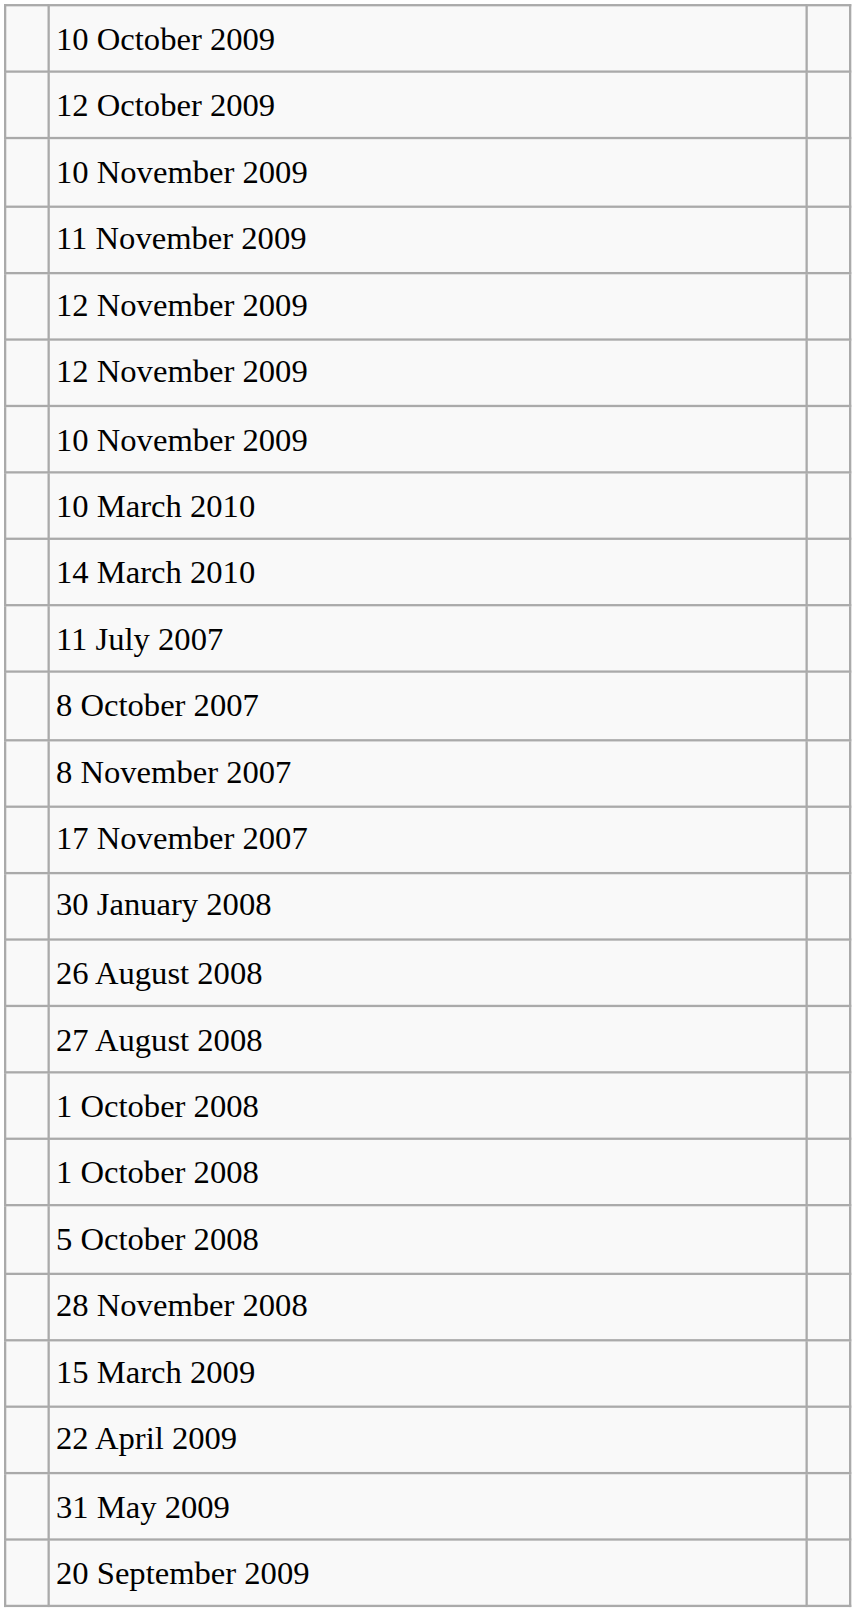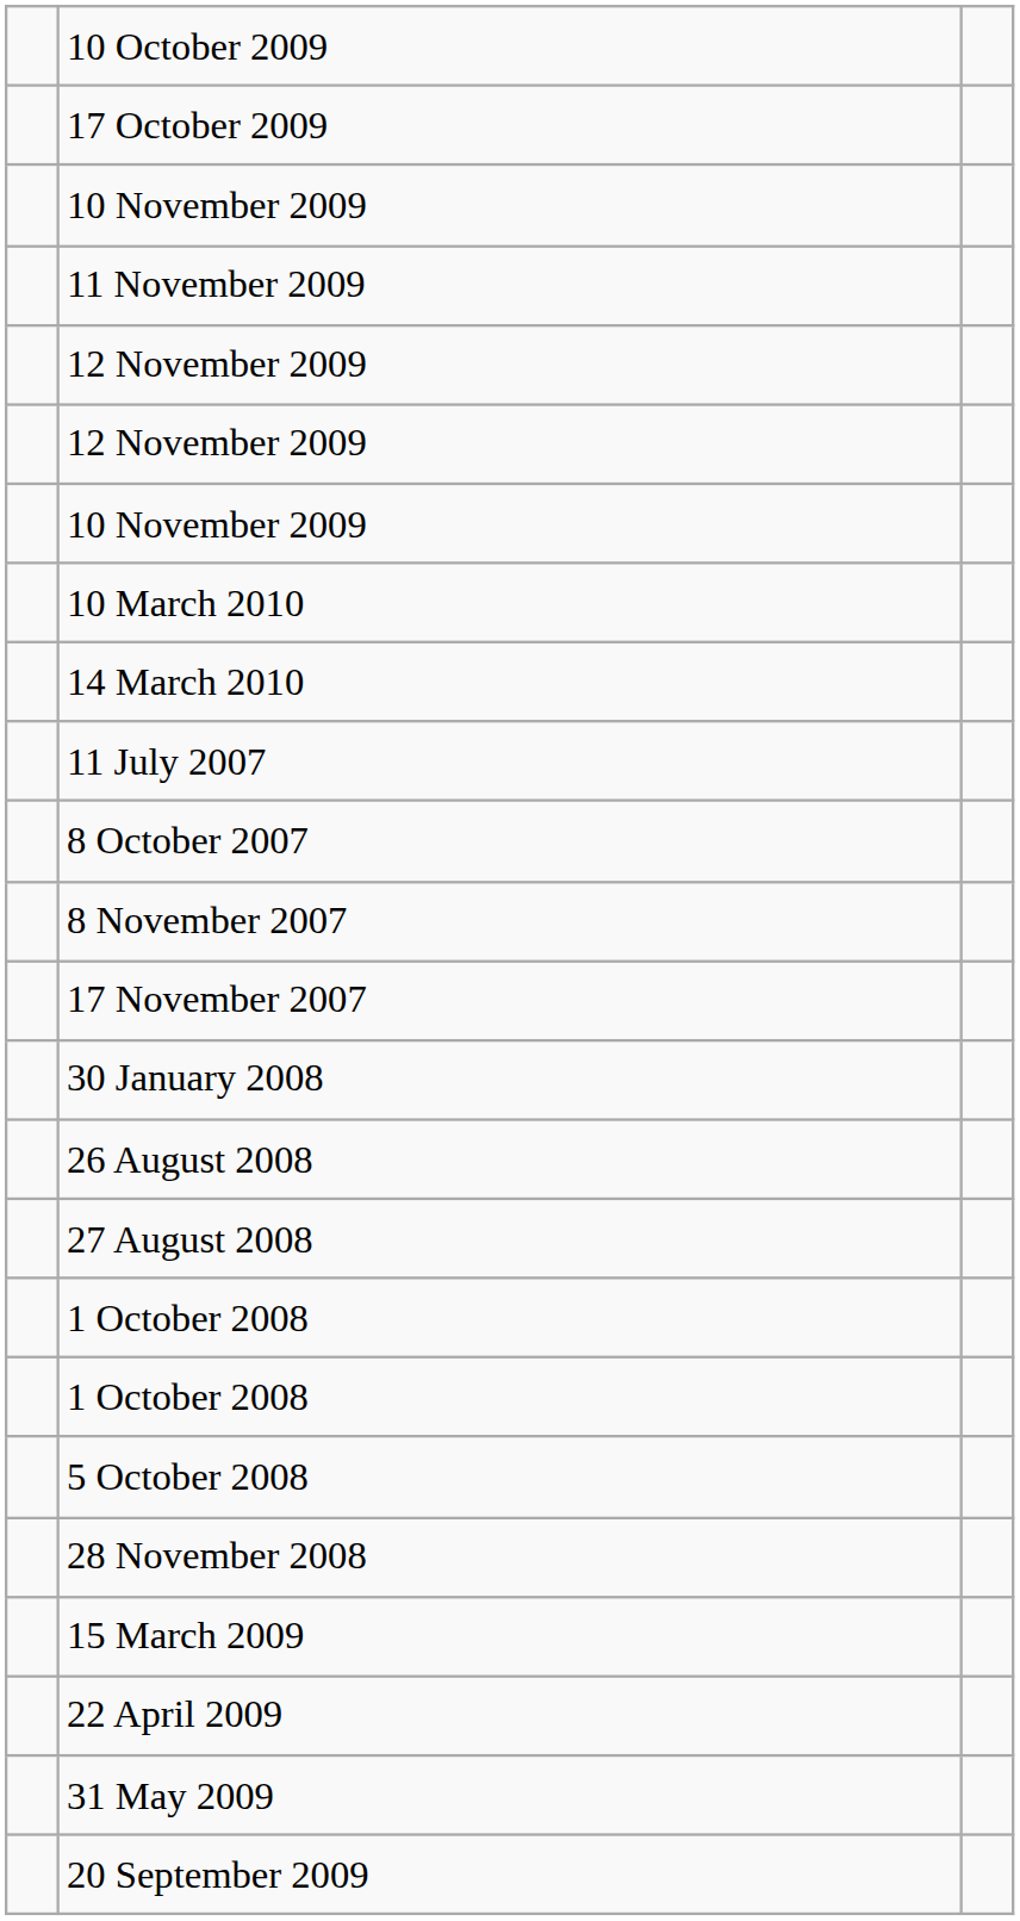- row: 12 October 2009
+ row: 17 October 2009
